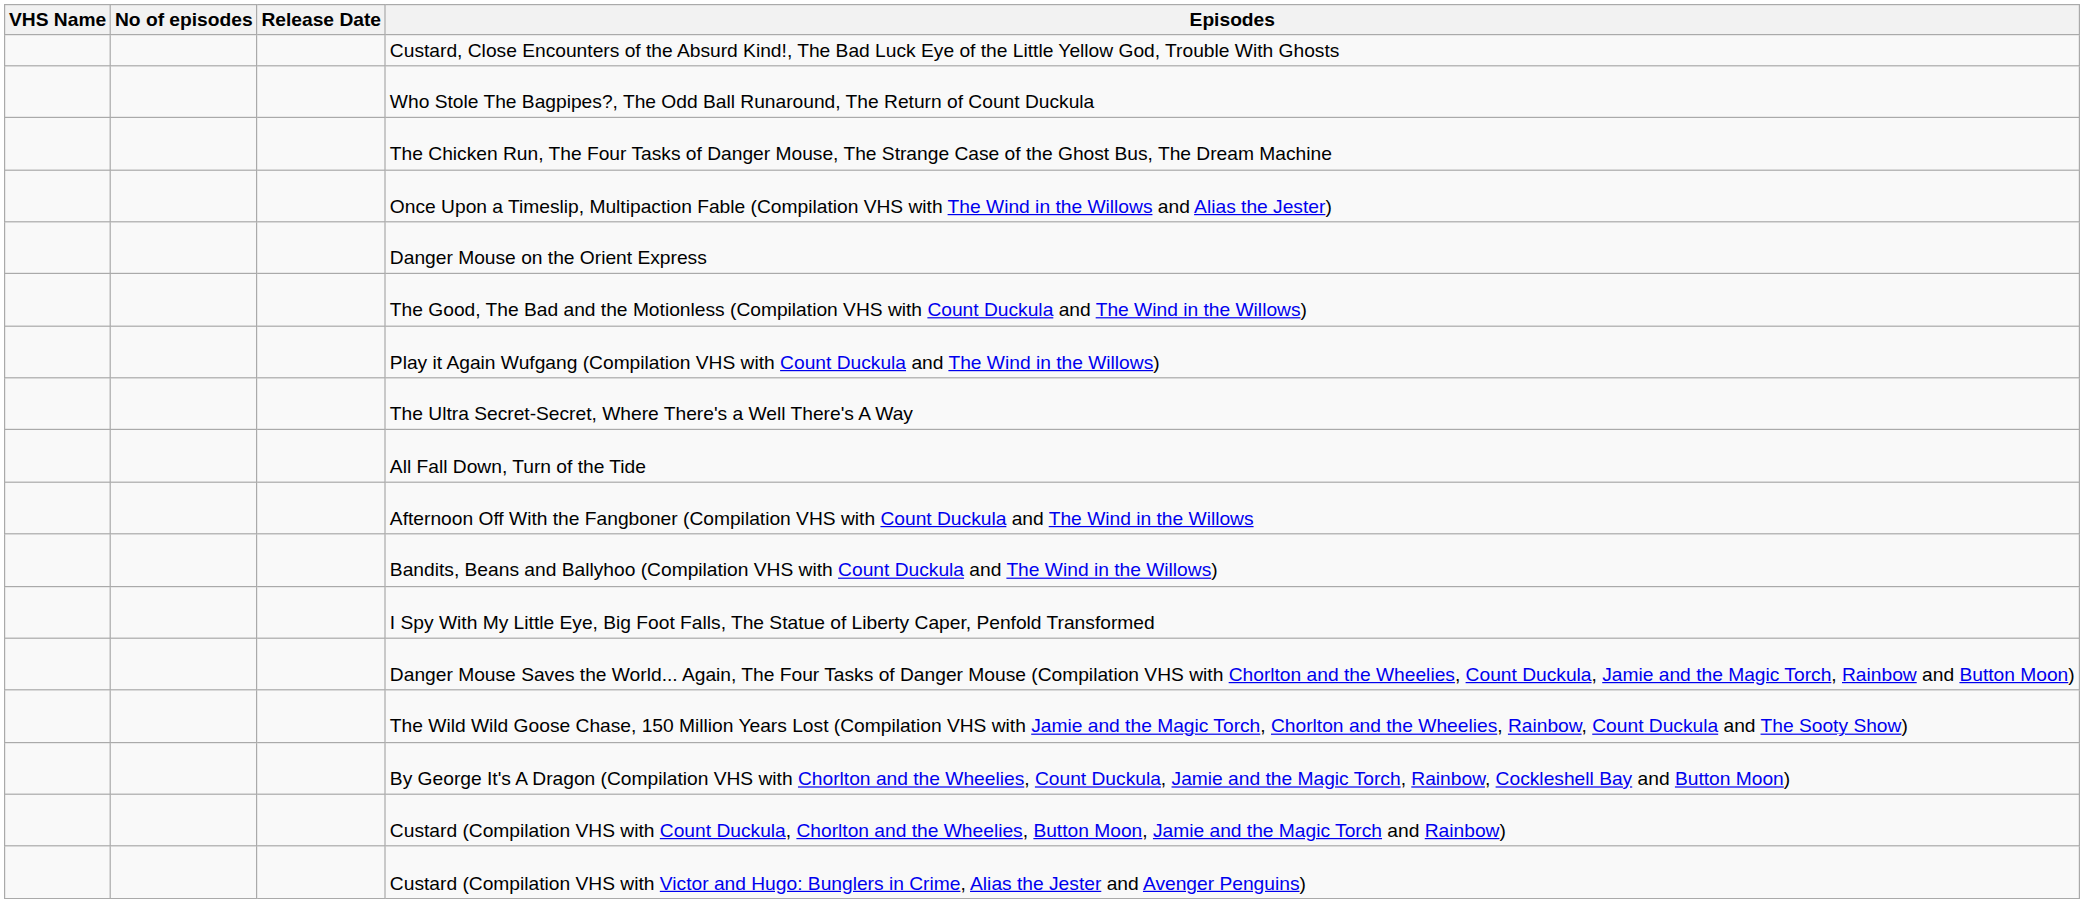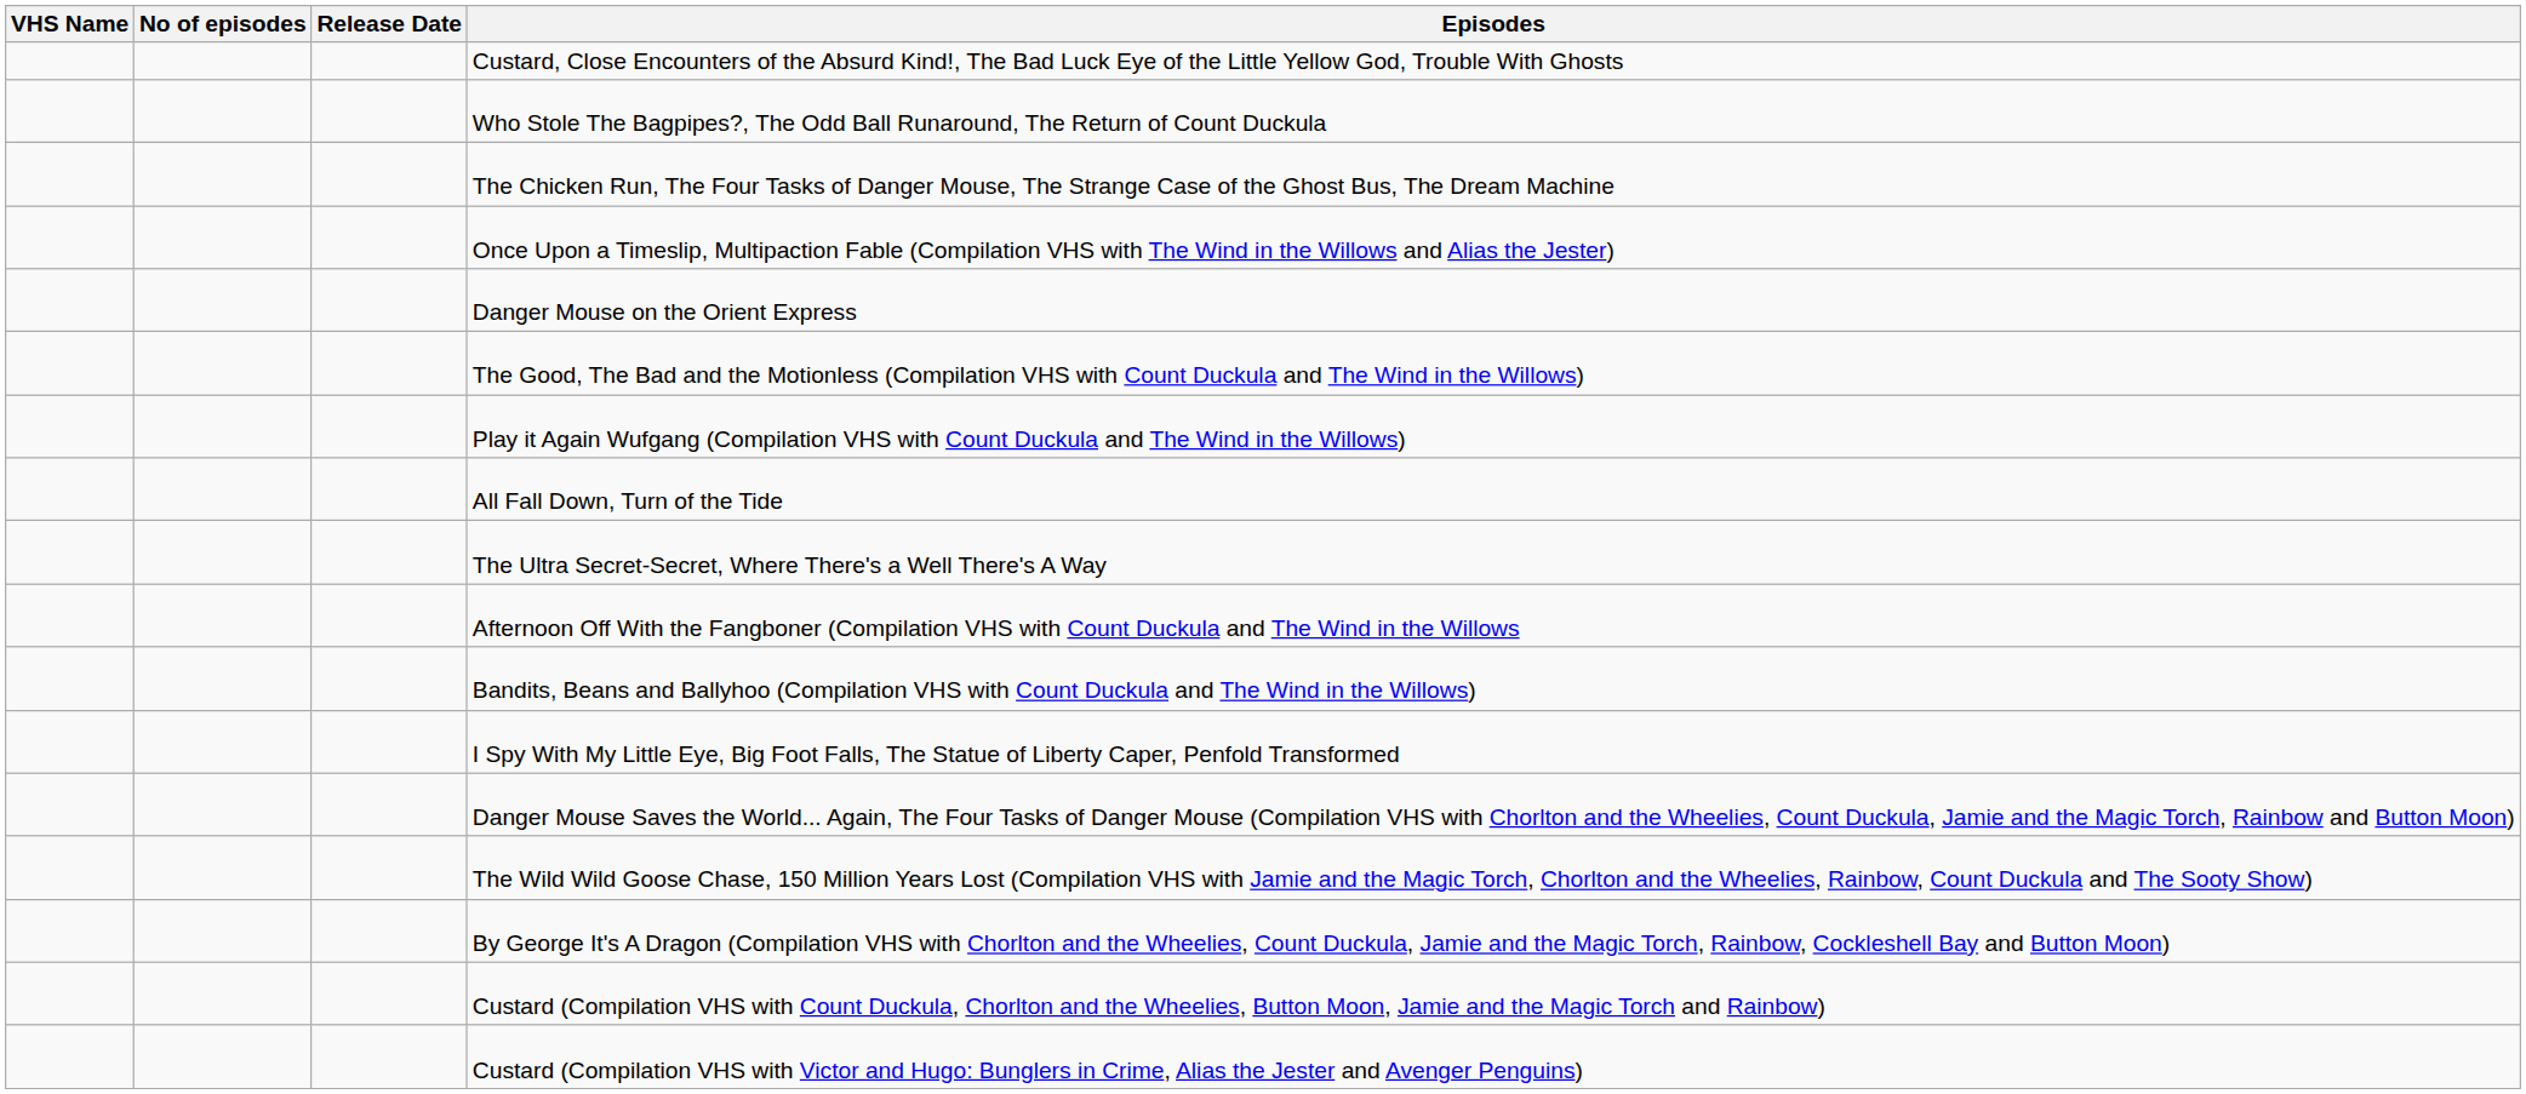rows swapped: All Fall Down, Turn of the Tide <-> The Ultra Secret-Secret, Where There's a Well There's A Way
